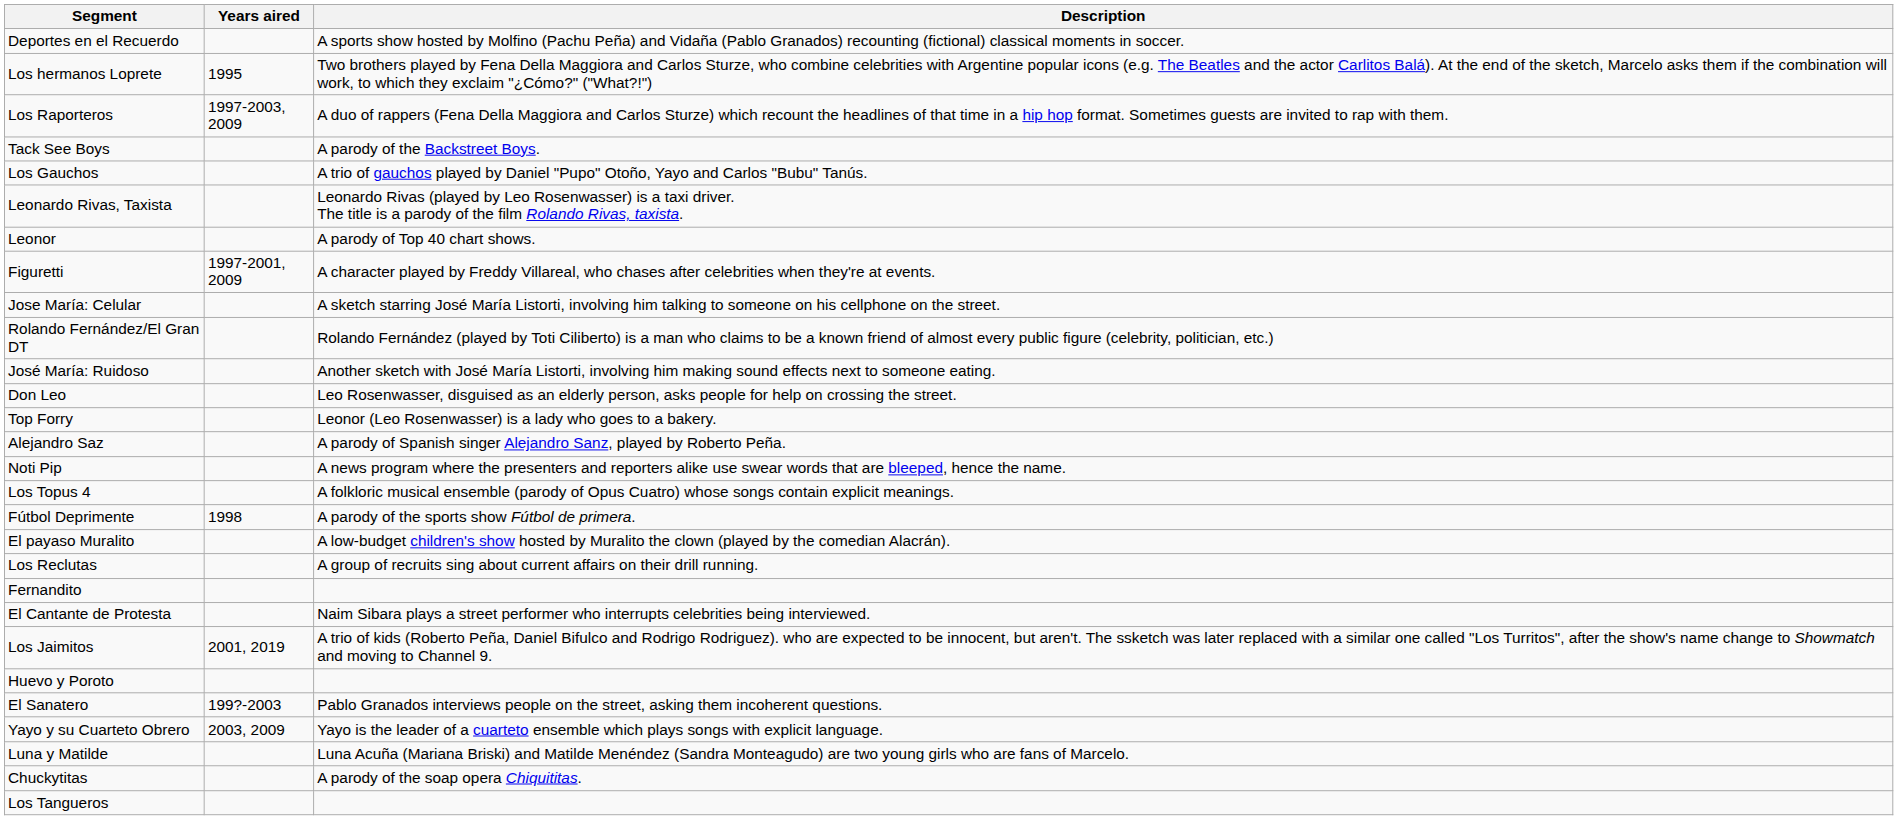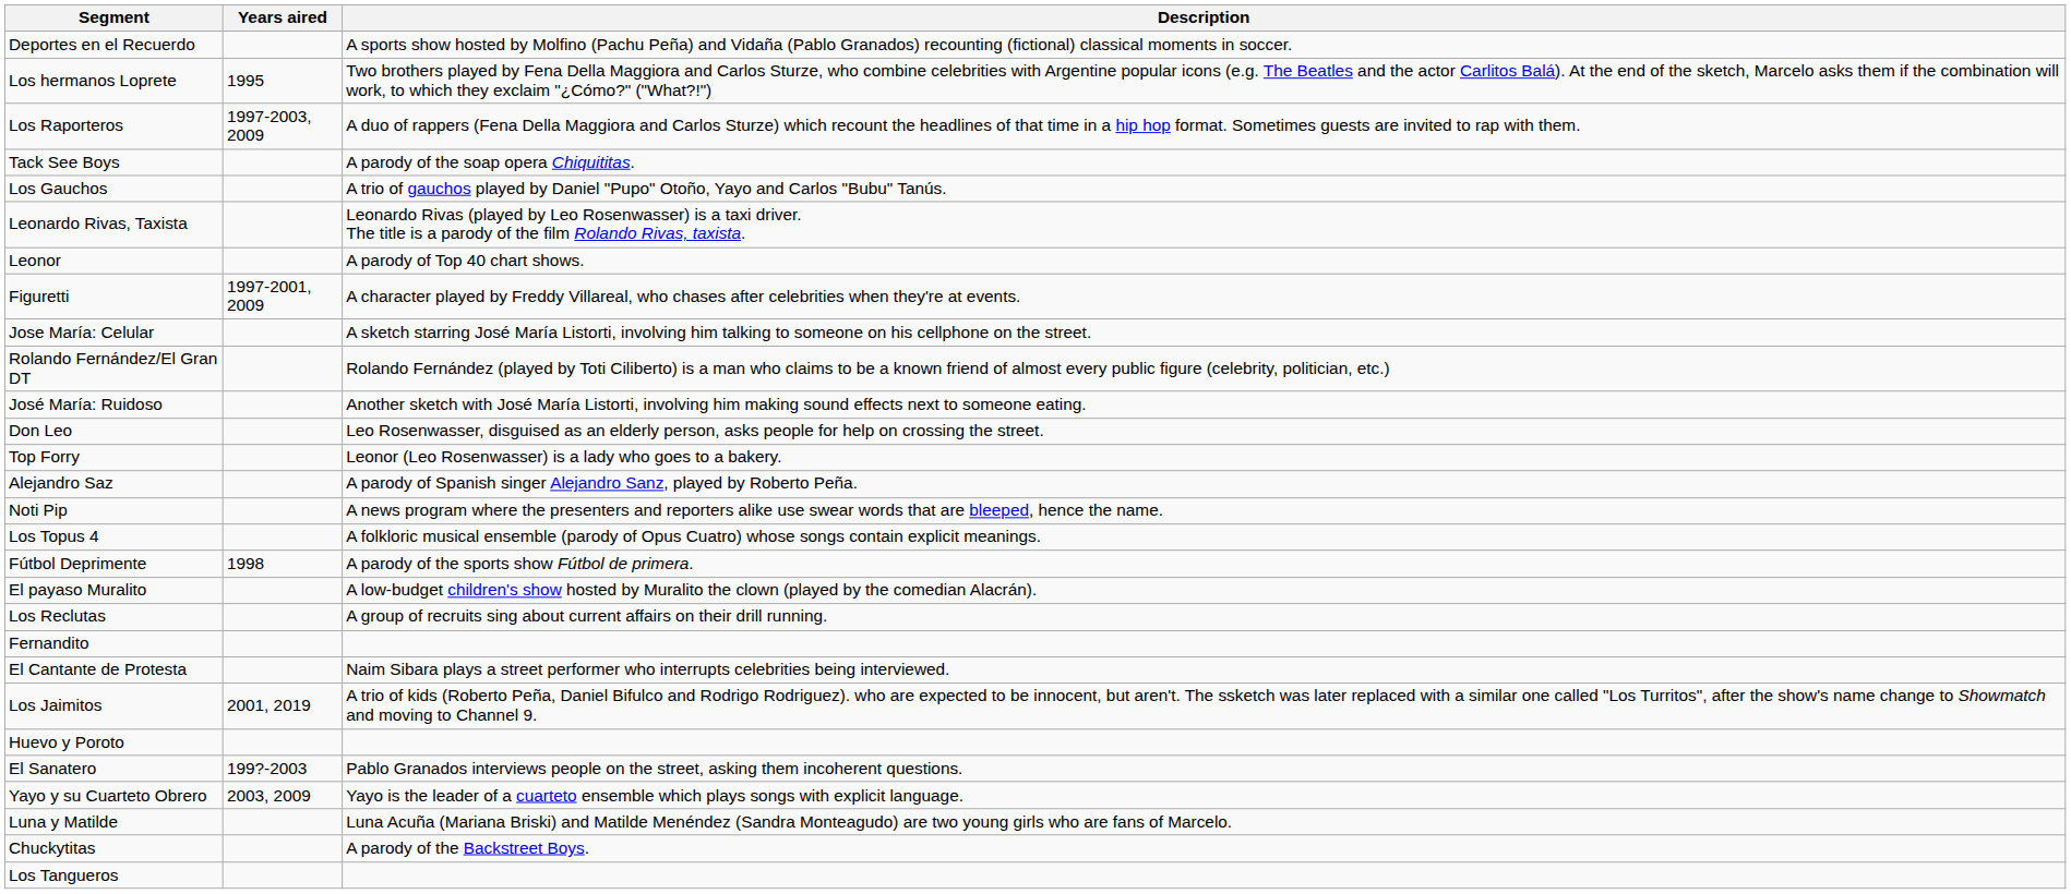Tack See Boys | Description: A parody of the Backstreet Boys. -> A parody of the soap opera Chiquititas.
Chuckytitas | Description: A parody of the soap opera Chiquititas. -> A parody of the Backstreet Boys.
